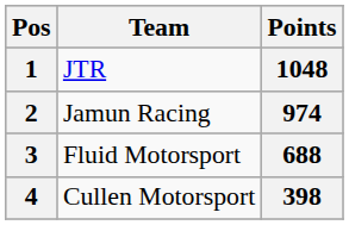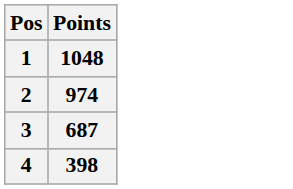- column: Team | JTR | Jamun Racing | Fluid Motorsport | Cullen Motorsport
3 | Points: 688 -> 687
